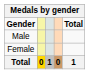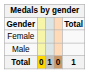rows swapped: Male <-> Female
